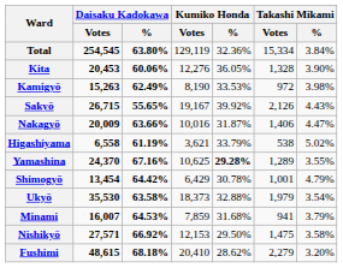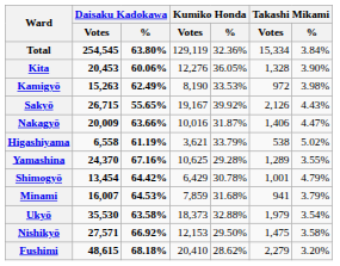Yamashina | Kumiko Honda / %: bold -> normal
rows swapped: Minami <-> Ukyō
